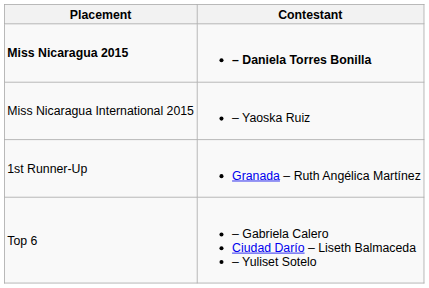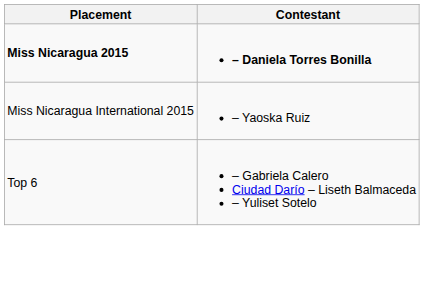- row: 1st Runner-Up | Granada – Ruth Angélica Martínez
